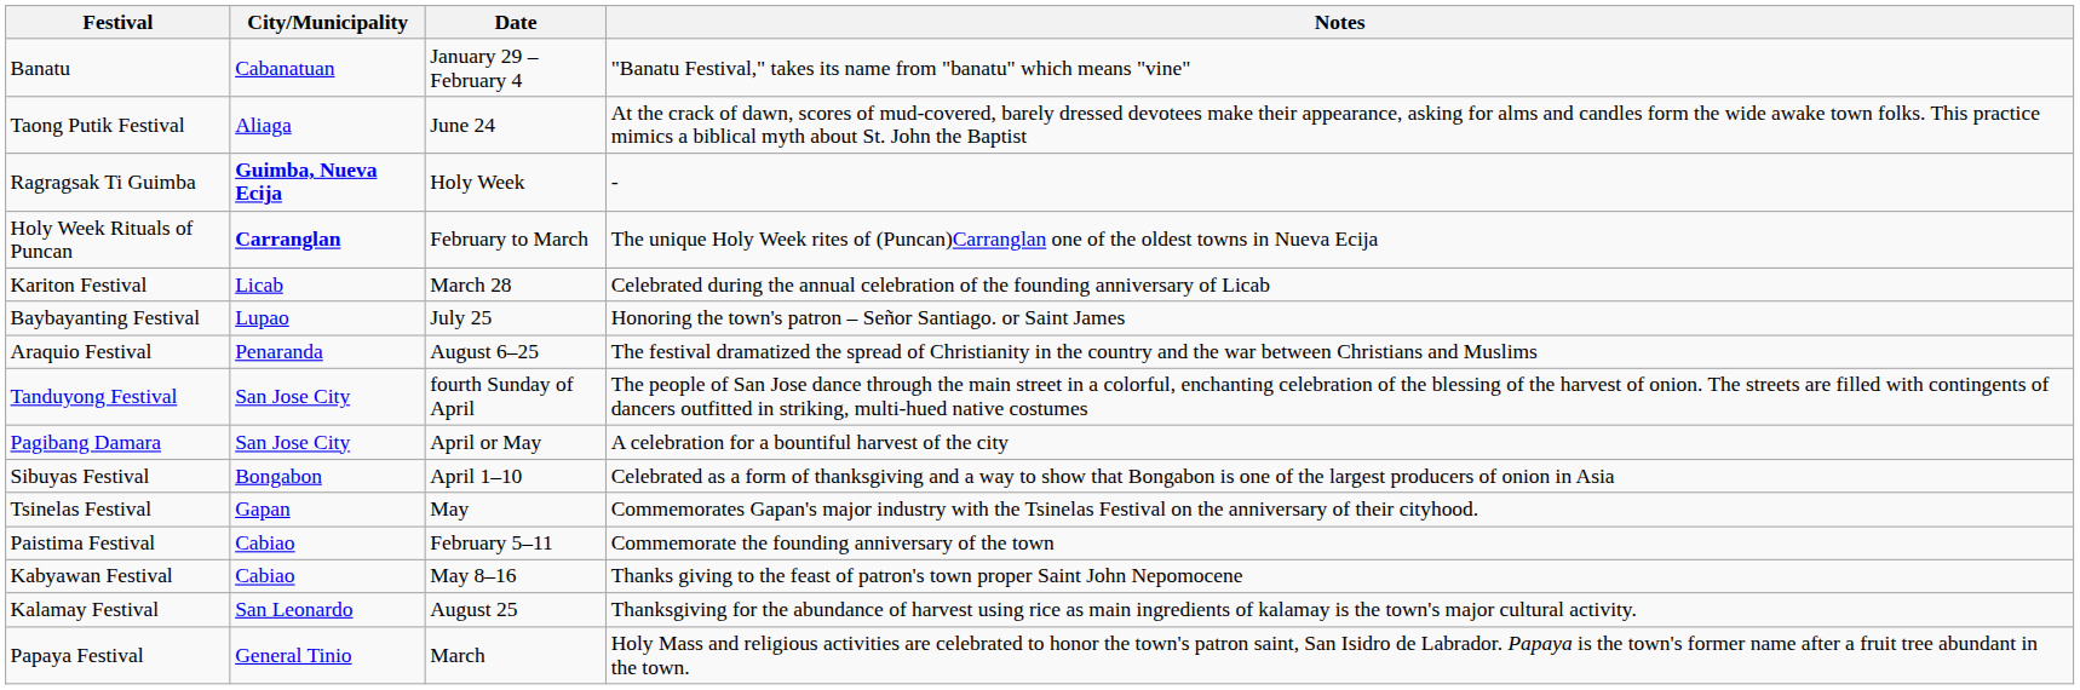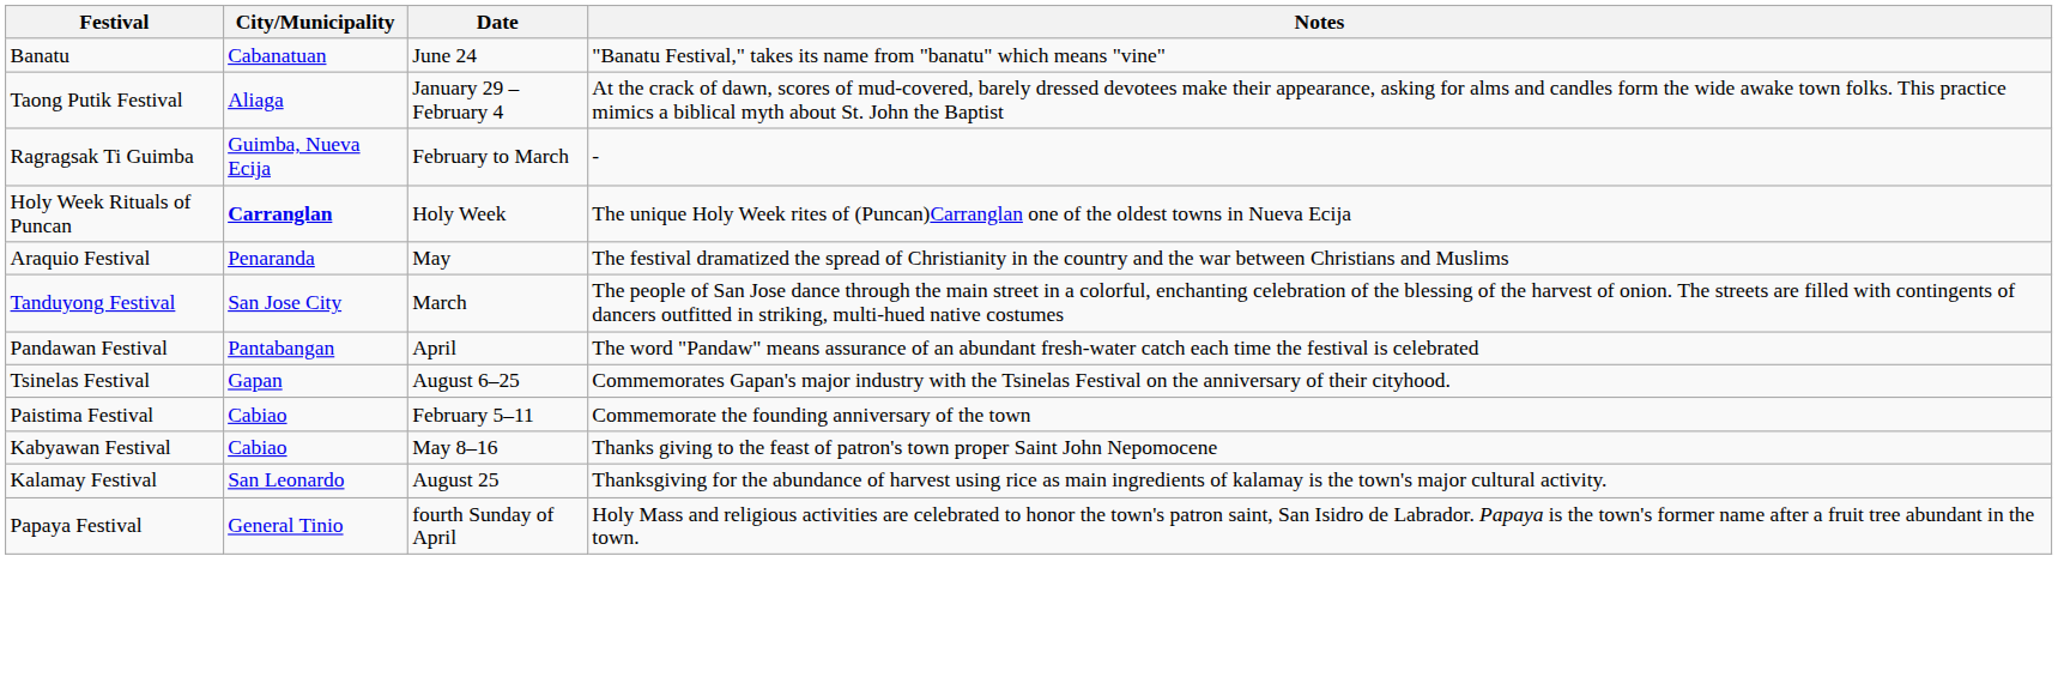Banatu | Date: January 29 – February 4 -> June 24
Taong Putik Festival | Date: June 24 -> January 29 – February 4
Ragragsak Ti Guimba | City/Municipality: bold -> normal
Ragragsak Ti Guimba | Date: Holy Week -> February to March
Holy Week Rituals of Puncan | Date: February to March -> Holy Week
- row: Kariton Festival | Licab | March 28 | Celebrated during the annual celebration of the founding anniversary of Licab
- row: Baybayanting Festival | Lupao | July 25 | Honoring the town's patron – Señor Santiago. or Saint James
Araquio Festival | Date: August 6–25 -> May
Tanduyong Festival | Date: fourth Sunday of April -> March
- row: Pagibang Damara | San Jose City | April or May | A celebration for a bountiful harvest of the city
+ row: Pandawan Festival | Pantabangan | April | The word "Pandaw" means assurance of an abundant fresh-water catch each time the festival is celebrated
- row: Sibuyas Festival | Bongabon | April 1–10 | Celebrated as a form of thanksgiving and a way to show that Bongabon is one of the largest producers of onion in Asia
Tsinelas Festival | Date: May -> August 6–25
Papaya Festival | Date: March -> fourth Sunday of April
